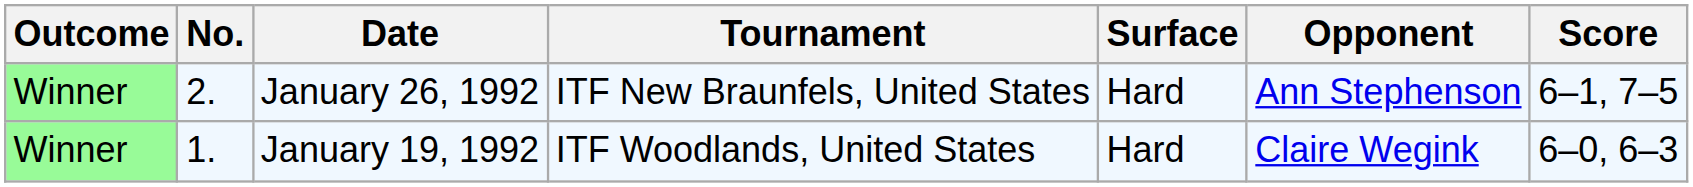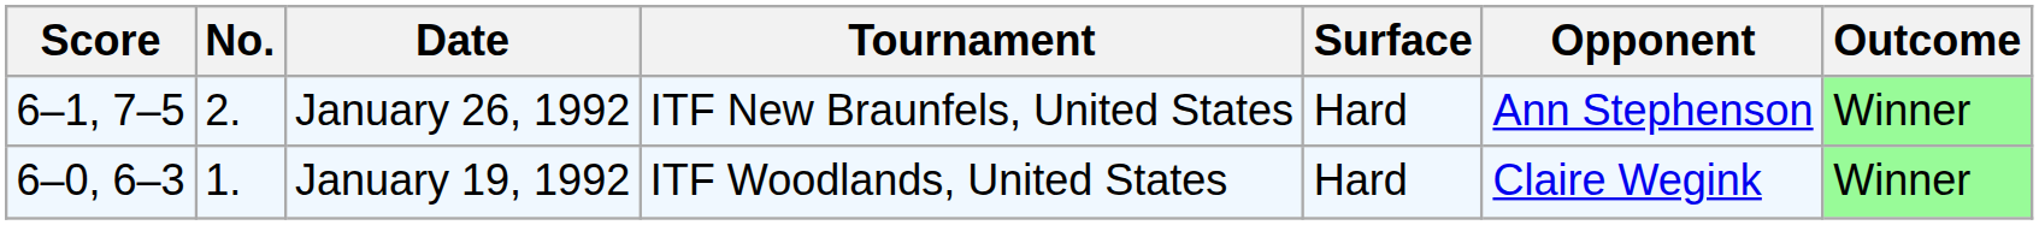columns swapped: Outcome <-> Score
